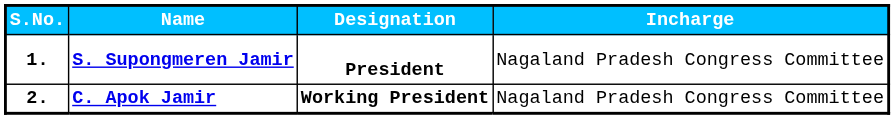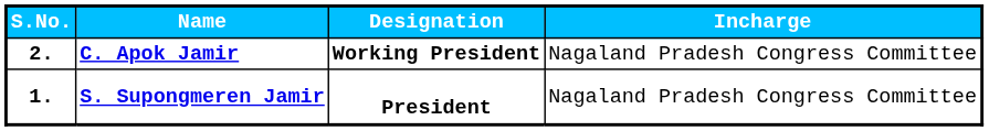rows swapped: 1. <-> 2.
